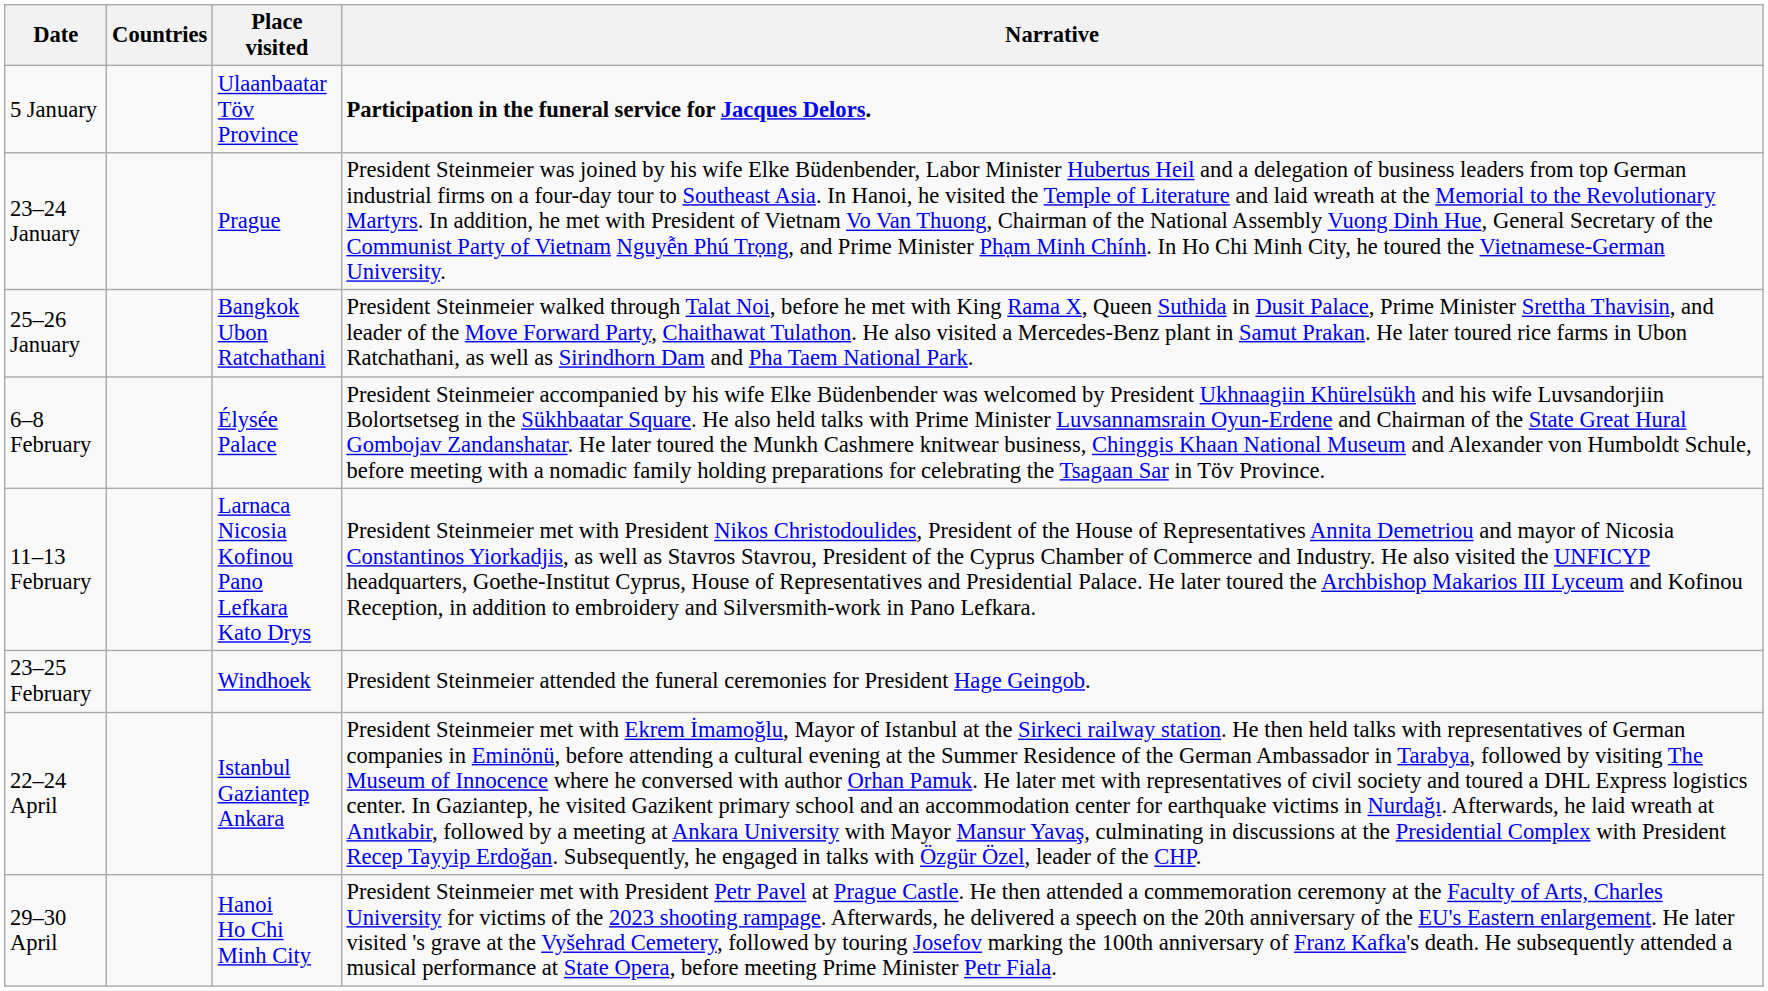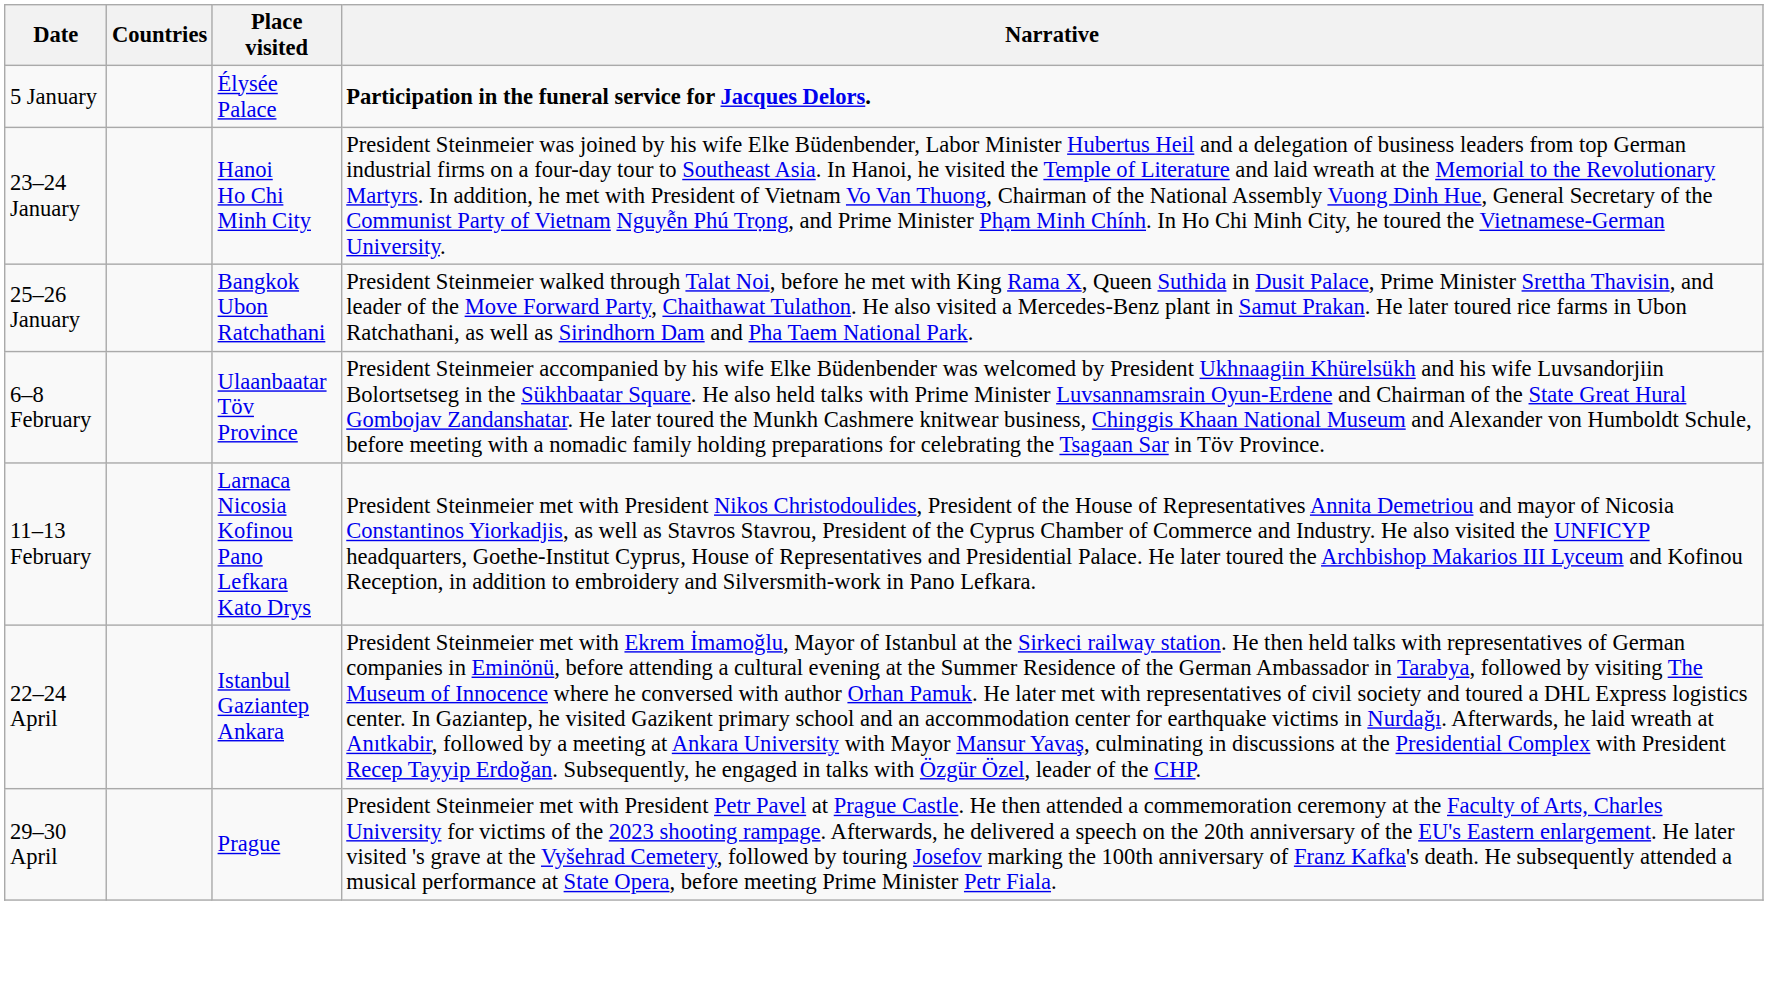5 January | Place visited: Ulaanbaatar Töv Province -> Élysée Palace
23–24 January | Place visited: Prague -> Hanoi Ho Chi Minh City
6–8 February | Place visited: Élysée Palace -> Ulaanbaatar Töv Province
- row: 23–25 February | Windhoek | President Steinmeier attended the funeral ceremonies for President Hage Geingob.
29–30 April | Place visited: Hanoi Ho Chi Minh City -> Prague
